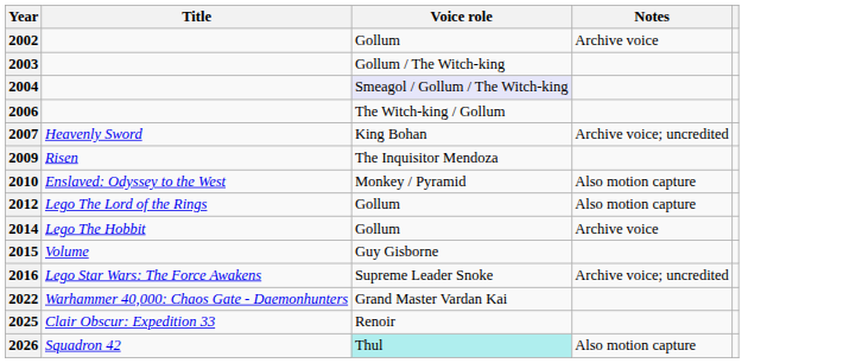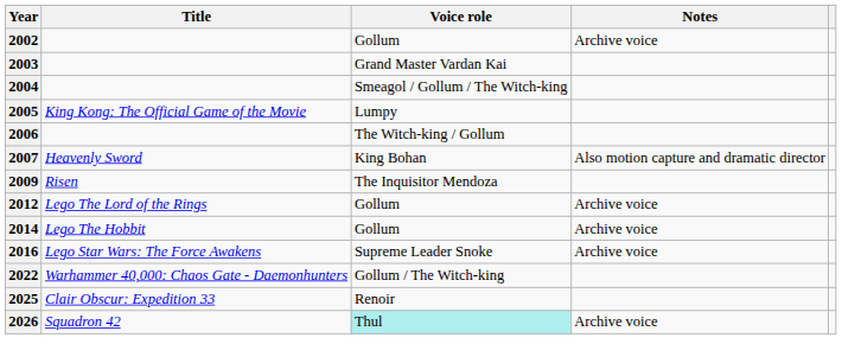2003 | Voice role: Gollum / The Witch-king -> Grand Master Vardan Kai
2004 | Voice role: lavender background -> no background
+ row: 2005 | King Kong: The Official Game of the Movie | Lumpy
2007 | Notes: Archive voice; uncredited -> Also motion capture and dramatic director
- row: 2010 | Enslaved: Odyssey to the West | Monkey / Pyramid | Also motion capture
2012 | Notes: Also motion capture -> Archive voice
- row: 2015 | Volume | Guy Gisborne
2016 | Notes: Archive voice; uncredited -> Archive voice
2022 | Voice role: Grand Master Vardan Kai -> Gollum / The Witch-king
2026 | Notes: Also motion capture -> Archive voice
